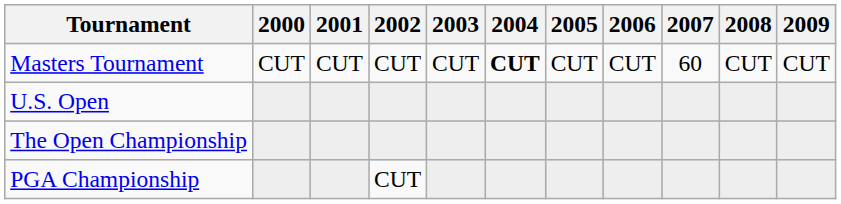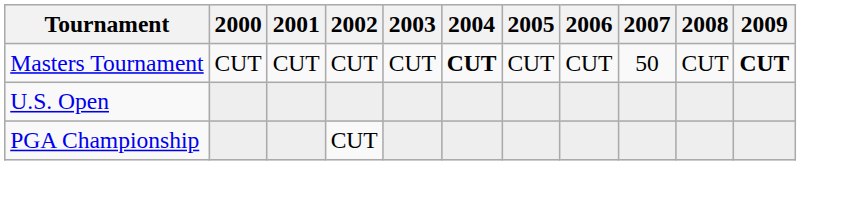Masters Tournament | 2007: 60 -> 50
Masters Tournament | 2009: normal -> bold
- row: The Open Championship
